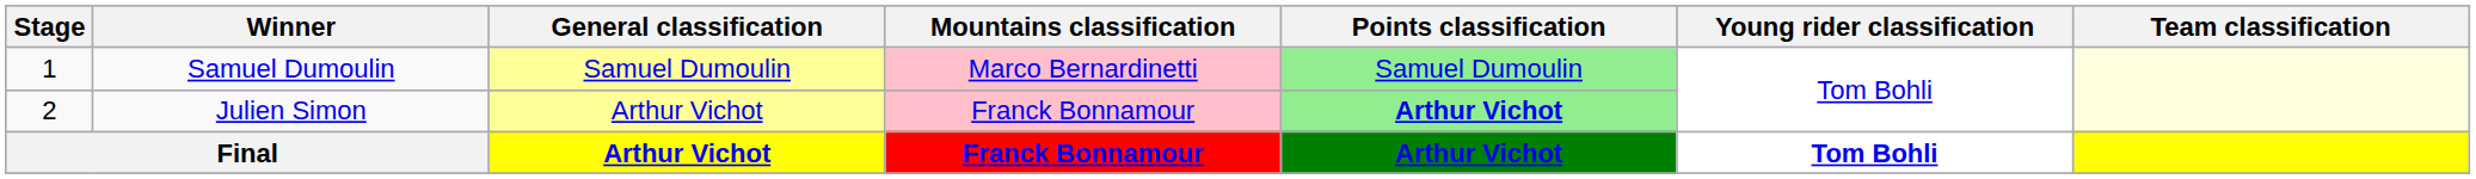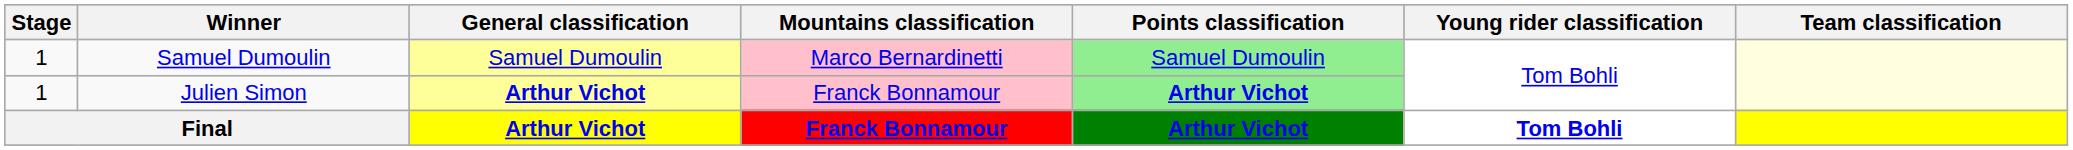Julien Simon | Stage: 2 -> 1
Julien Simon | General classification: normal -> bold
